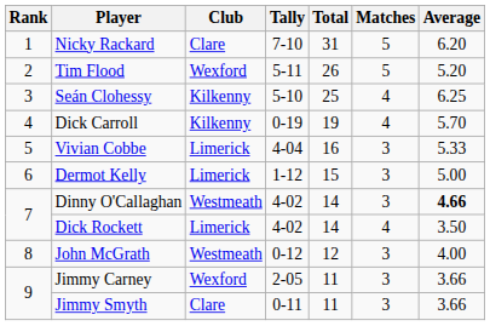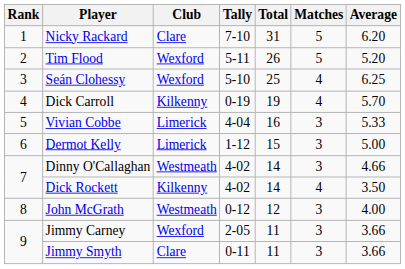Seán Clohessy | Club: Kilkenny -> Wexford
Dinny O'Callaghan | Average: bold -> normal
Dick Rockett | Club: Limerick -> Kilkenny
